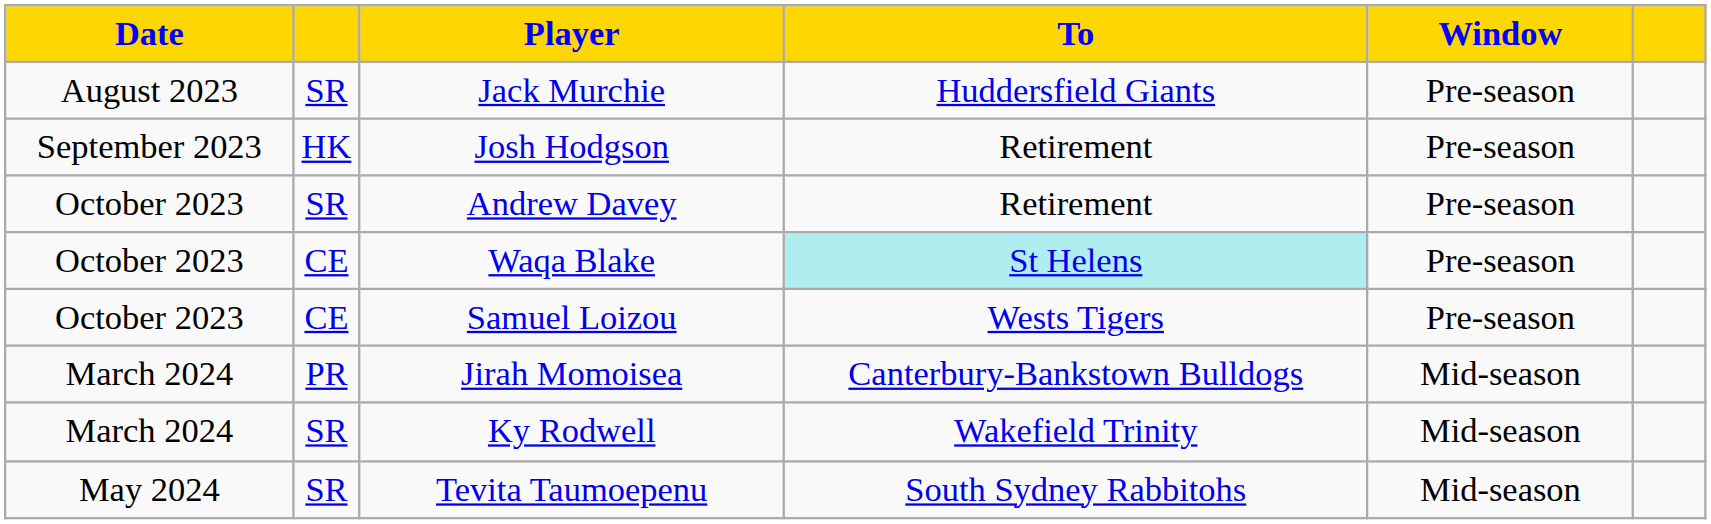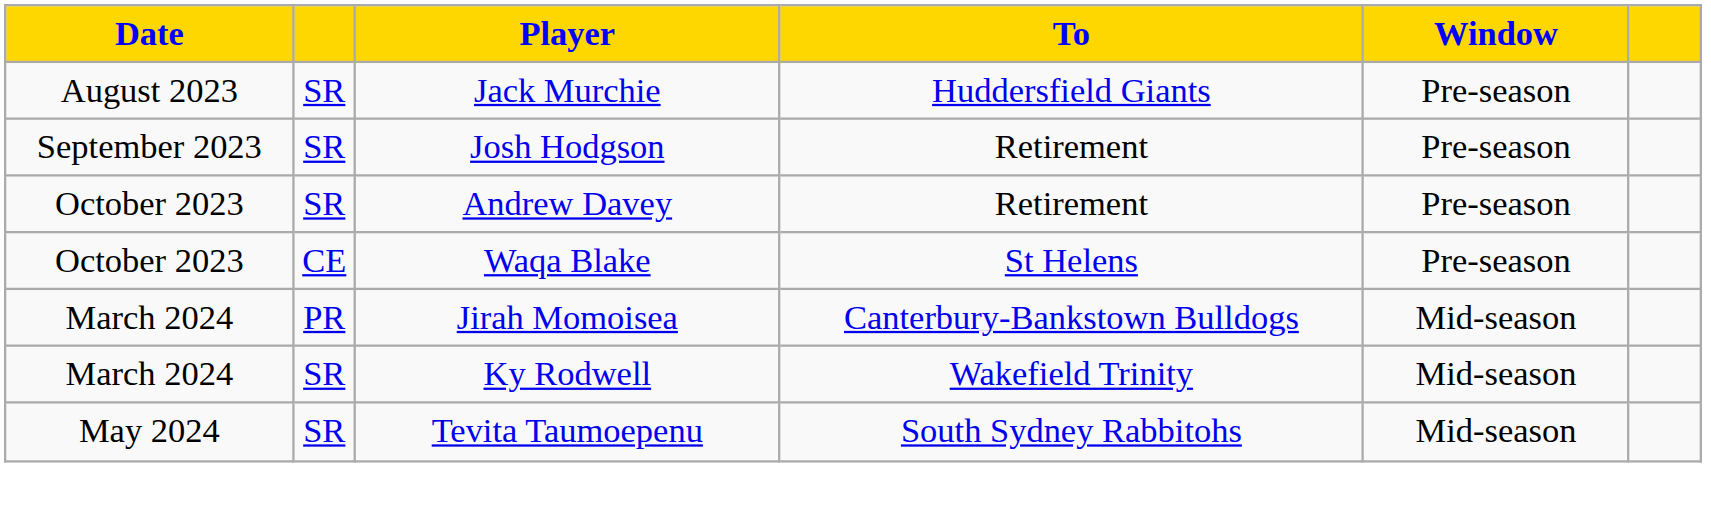Josh Hodgson | column 2: HK -> SR
Waqa Blake | To: paleturquoise background -> no background
- row: October 2023 | CE | Samuel Loizou | Wests Tigers | Pre-season
